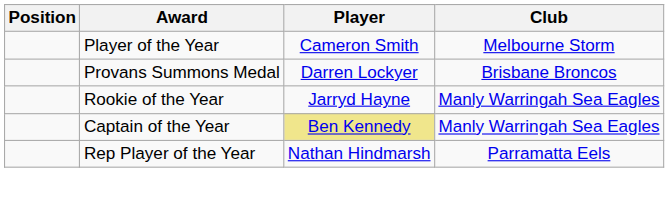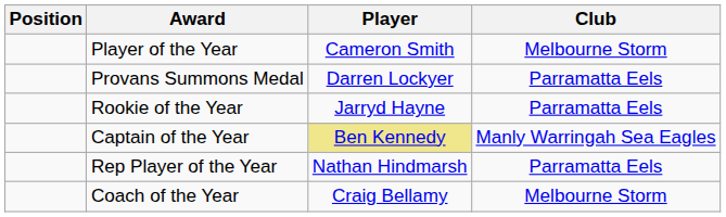Provans Summons Medal | Club: Brisbane Broncos -> Parramatta Eels
Rookie of the Year | Club: Manly Warringah Sea Eagles -> Parramatta Eels
+ row: Coach of the Year | Craig Bellamy | Melbourne Storm
